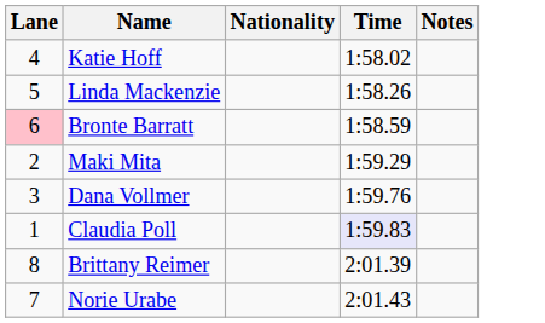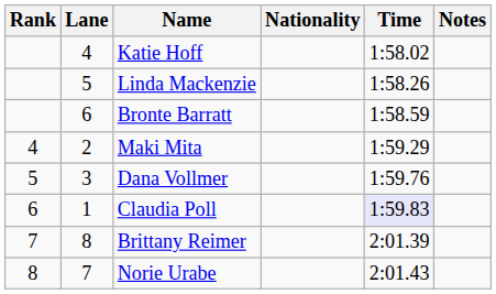+ column: Rank | 4 | 5 | 6 | 7 | 8
Bronte Barratt | Lane: pink background -> no background
